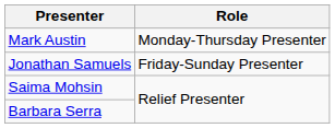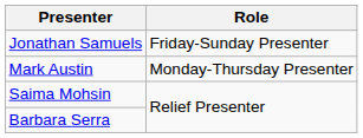rows swapped: Mark Austin <-> Jonathan Samuels
